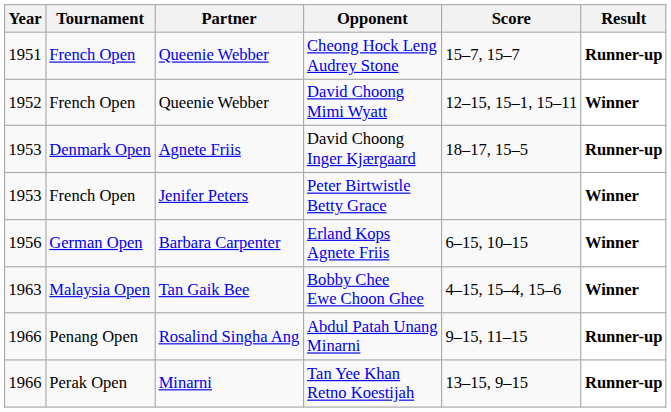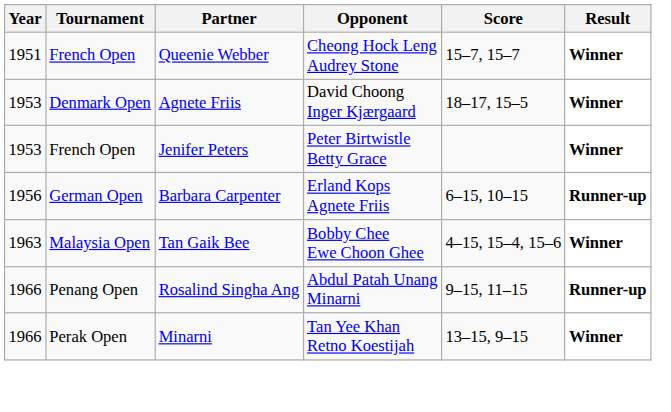Cheong Hock Leng Audrey Stone | Result: Runner-up -> Winner
- row: 1952 | French Open | Queenie Webber | David Choong Mimi Wyatt | 12–15, 15–1, 15–11 | Winner
David Choong Inger Kjærgaard | Result: Runner-up -> Winner
Erland Kops Agnete Friis | Result: Winner -> Runner-up
Tan Yee Khan Retno Koestijah | Result: Runner-up -> Winner
